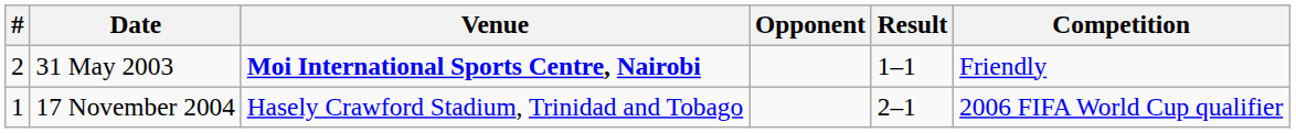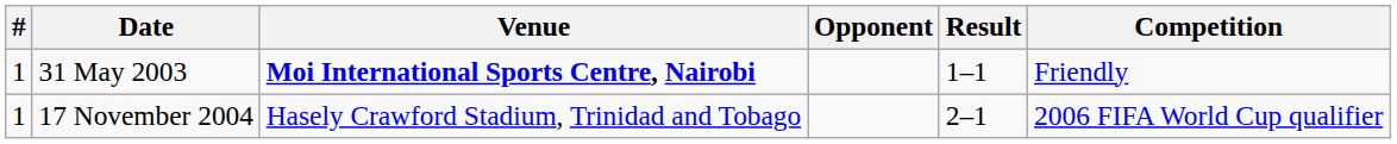31 May 2003 | #: 2 -> 1
